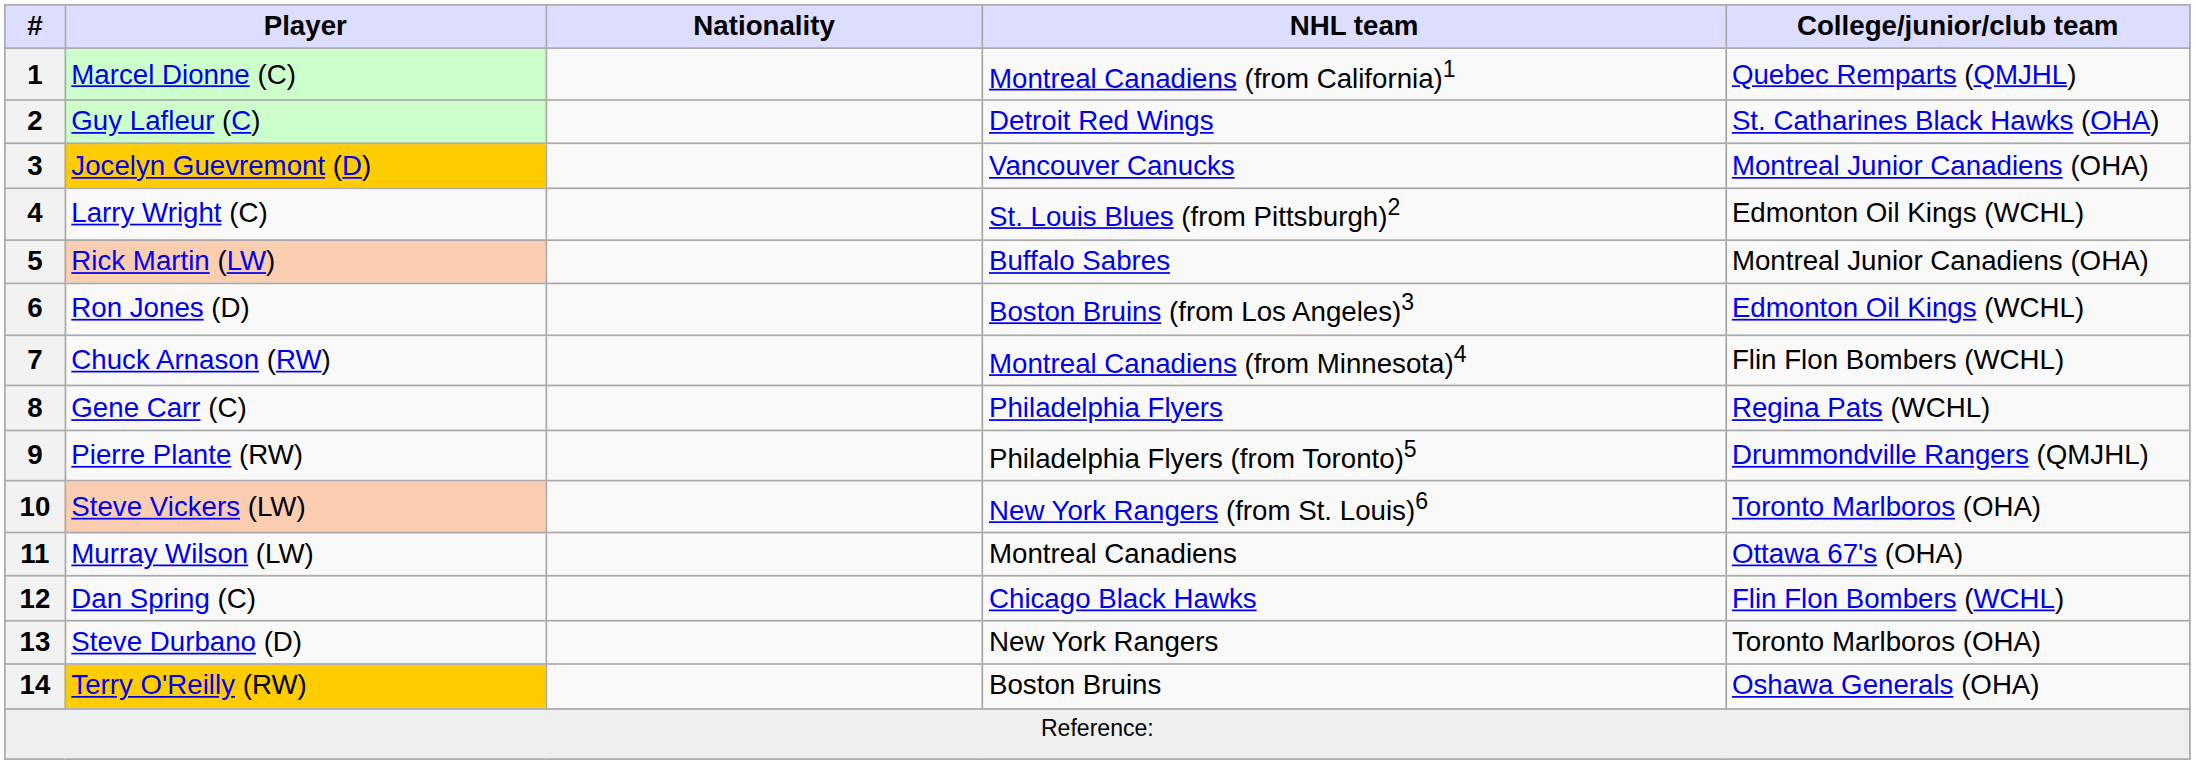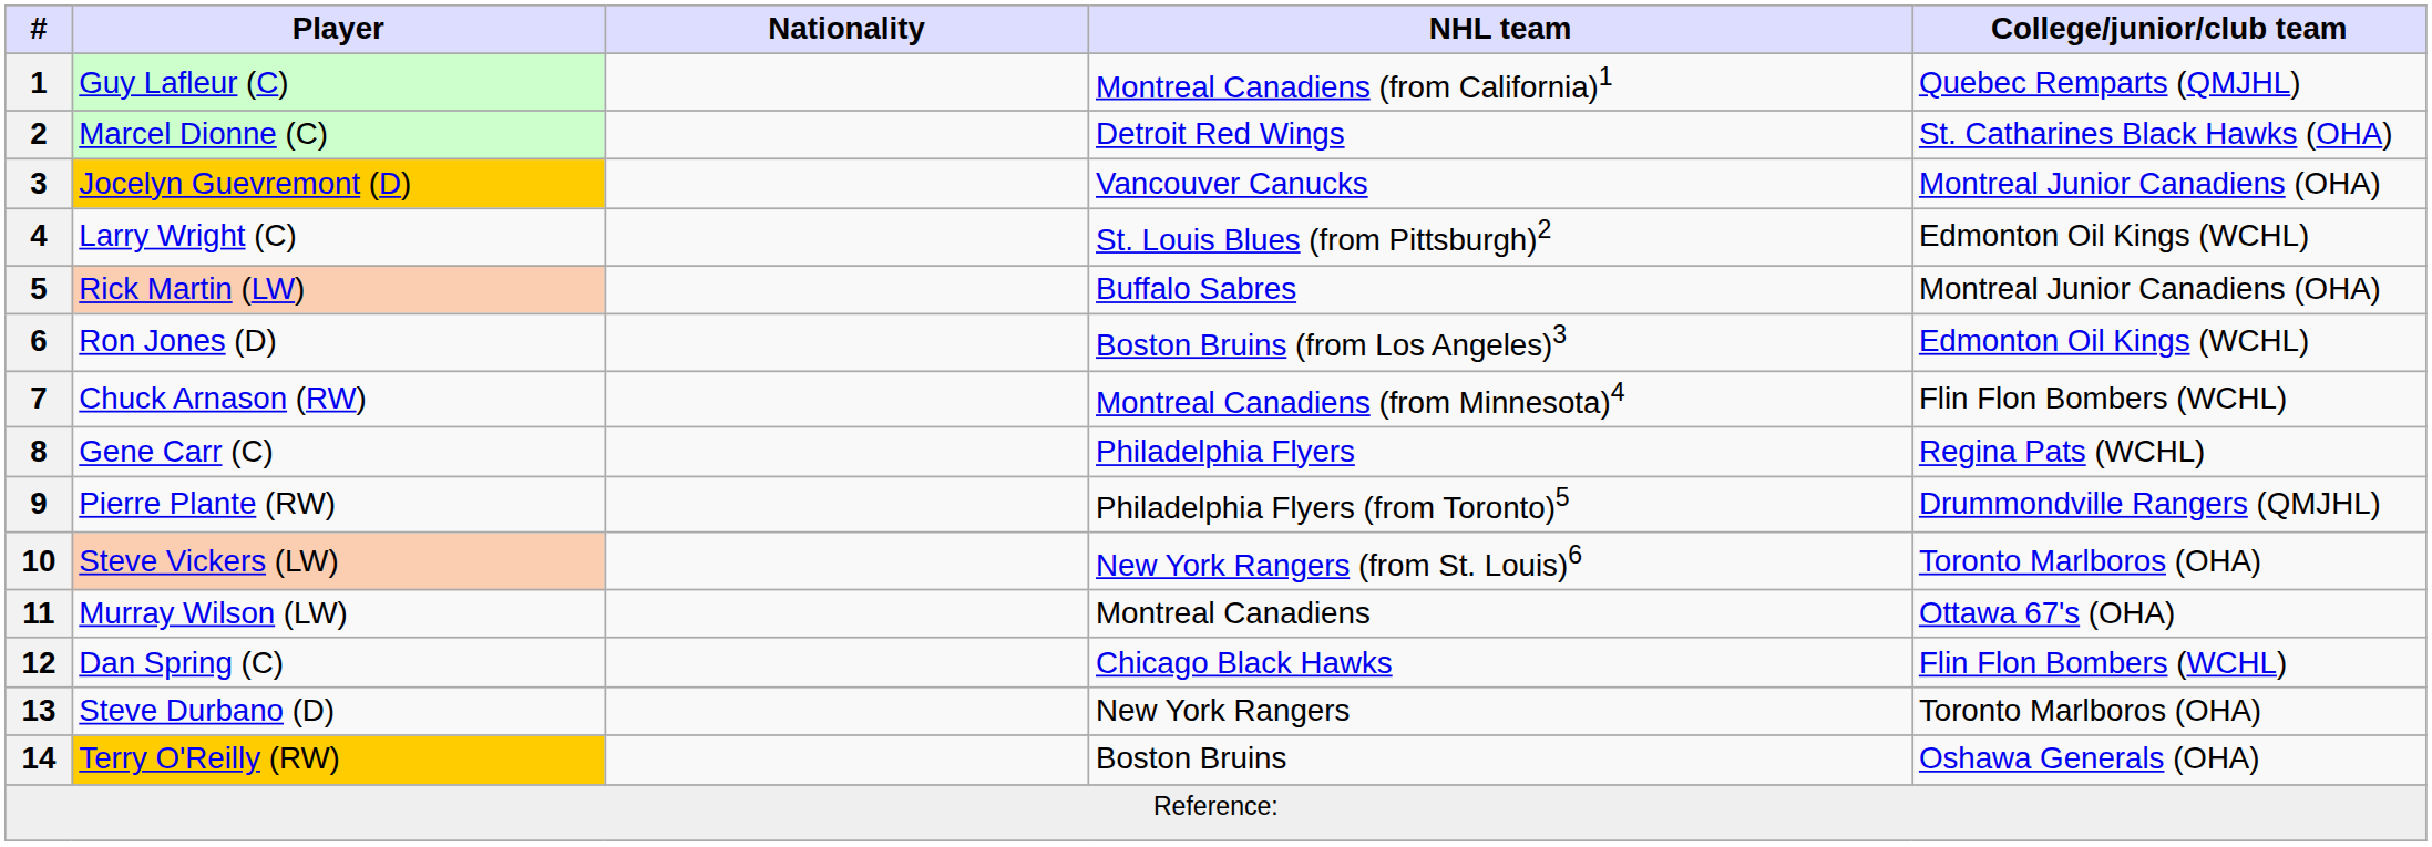1 | Player: Marcel Dionne (C) -> Guy Lafleur (C)
2 | Player: Guy Lafleur (C) -> Marcel Dionne (C)
